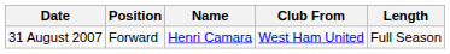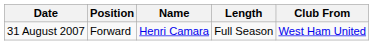columns swapped: Club From <-> Length
